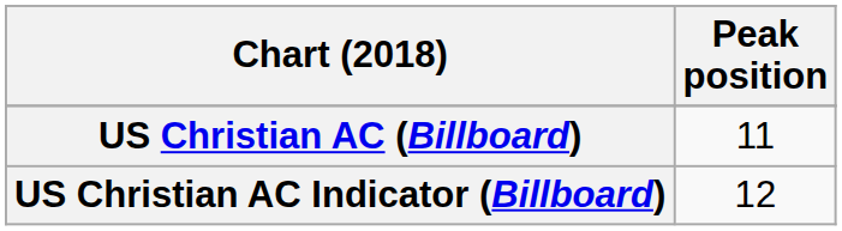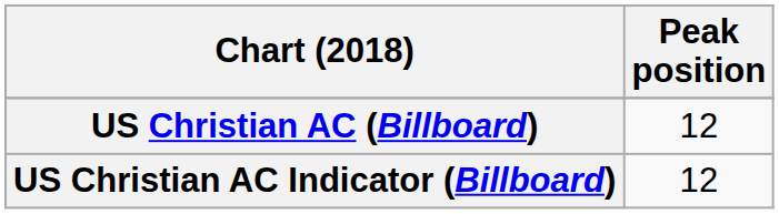US Christian AC (Billboard) | Peak position: 11 -> 12
